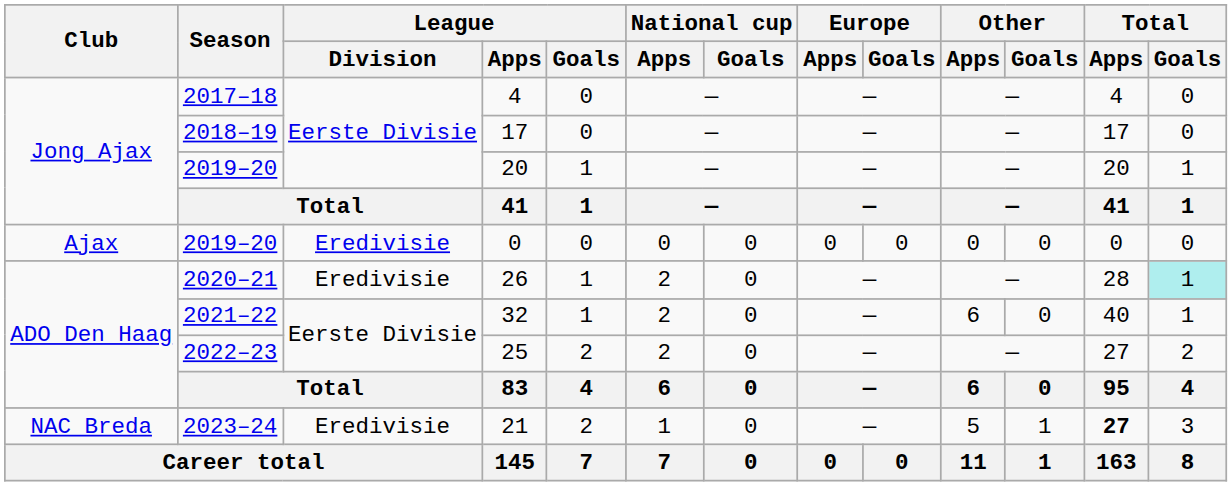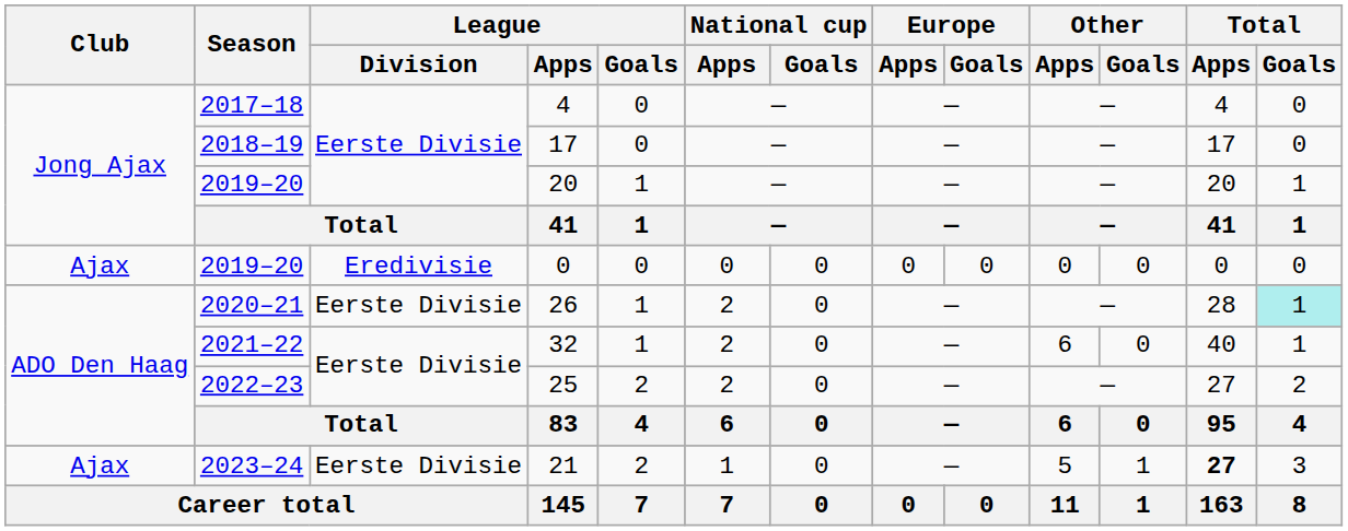26 | League / Division: Eredivisie -> Eerste Divisie
21 | Club: NAC Breda -> Ajax
21 | League / Division: Eredivisie -> Eerste Divisie
